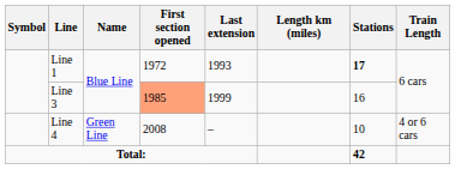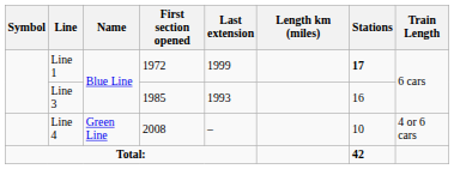Line 1 | Last extension: 1993 -> 1999
Line 3 | First section opened: lightsalmon background -> no background
Line 3 | Last extension: 1999 -> 1993
